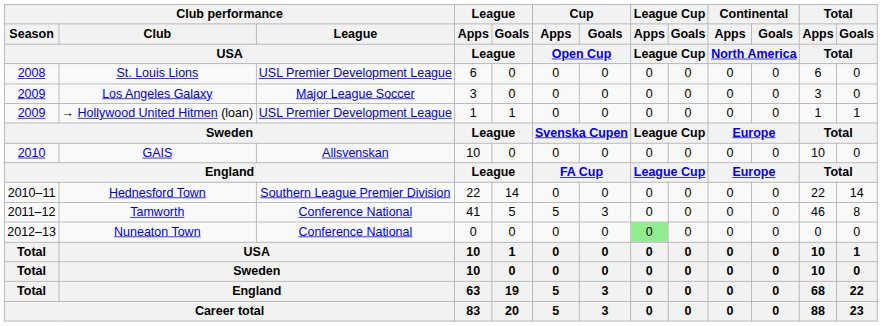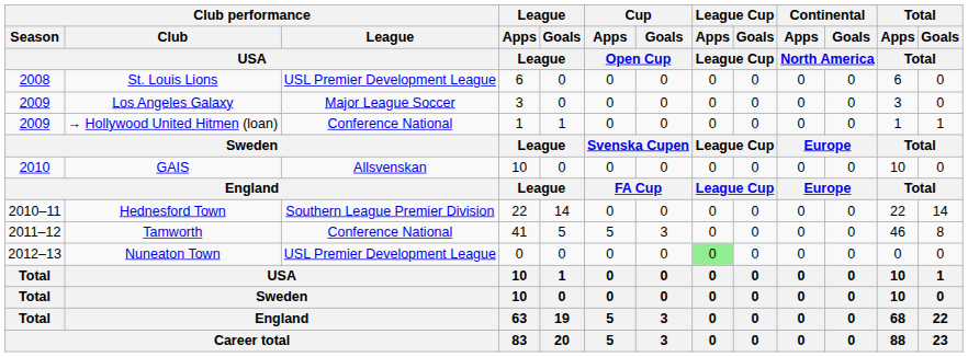→ Hollywood United Hitmen (loan) | Club performance / League / USA: USL Premier Development League -> Conference National
Nuneaton Town | Club performance / League / USA: Conference National -> USL Premier Development League
